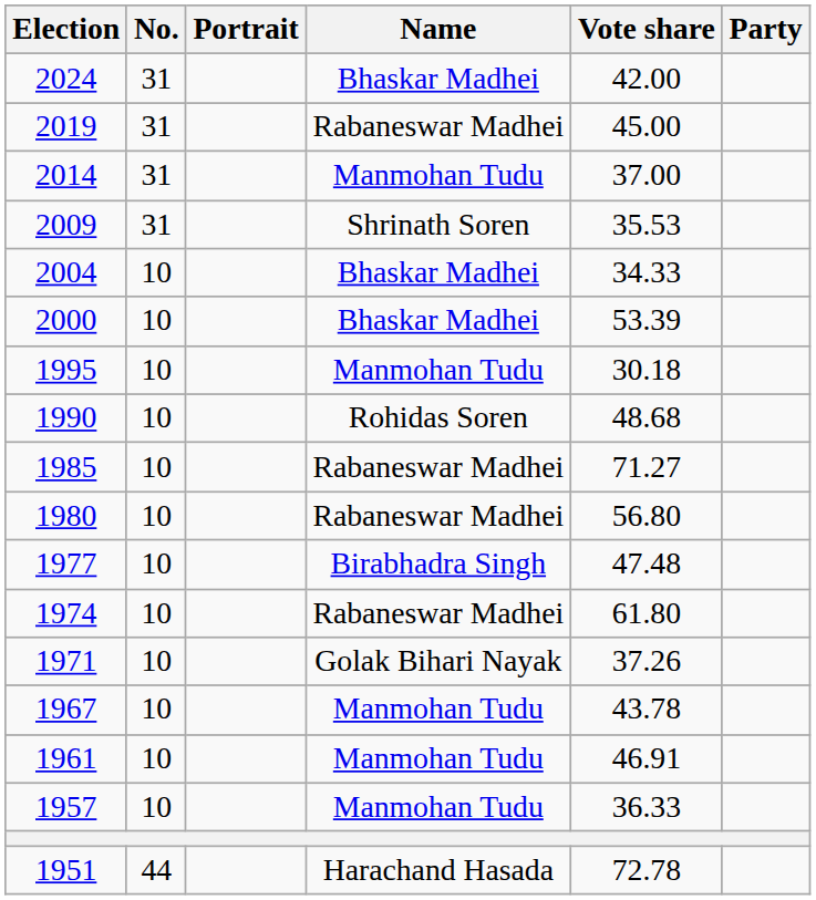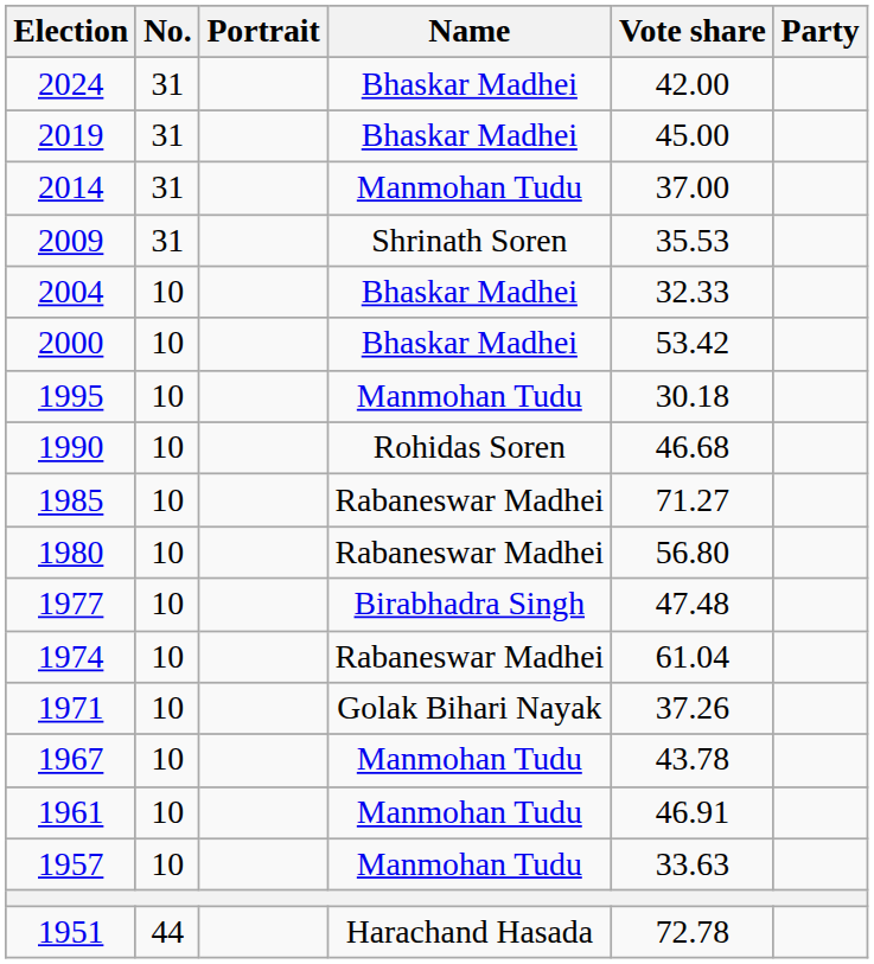2019 | Name: Rabaneswar Madhei -> Bhaskar Madhei
2004 | Vote share: 34.33 -> 32.33
2000 | Vote share: 53.39 -> 53.42
1990 | Vote share: 48.68 -> 46.68
1974 | Vote share: 61.80 -> 61.04
1957 | Vote share: 36.33 -> 33.63
